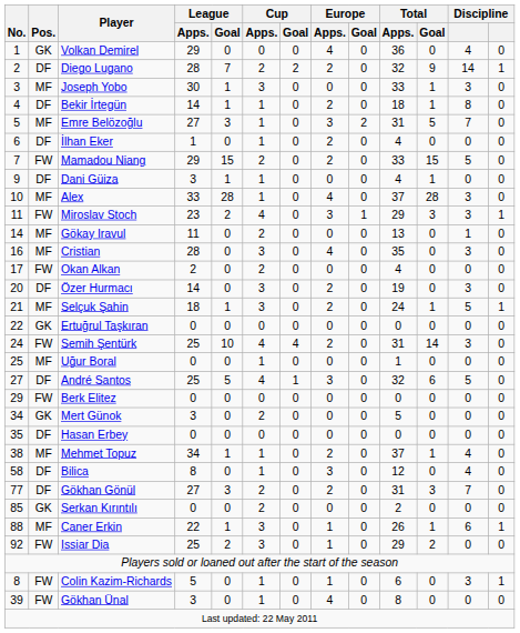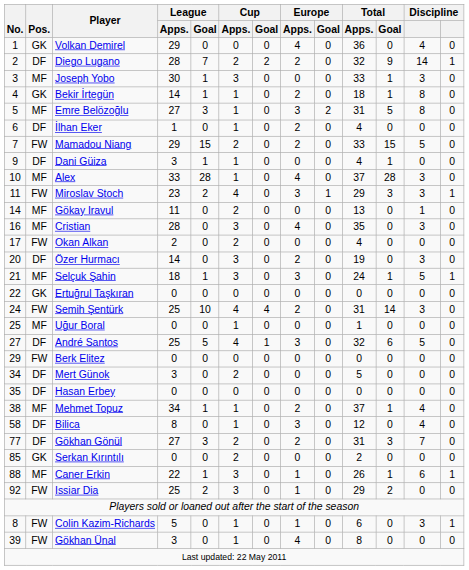Bekir İrtegün | Pos.: DF -> GK
Emre Belözoğlu | column 13: 7 -> 8
Selçuk Şahin | Europe / Apps.: 2 -> 3
Mert Günok | Pos.: GK -> DF
